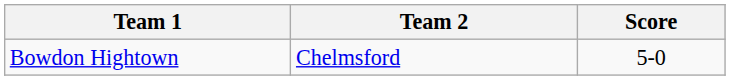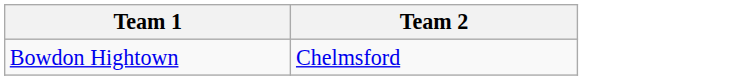- column: Score | 5-0
